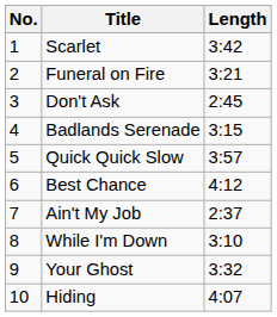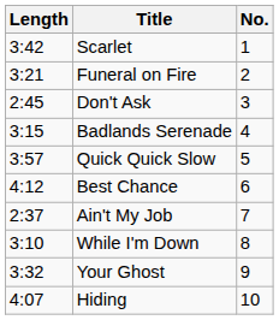columns swapped: No. <-> Length
